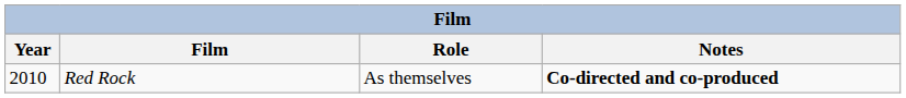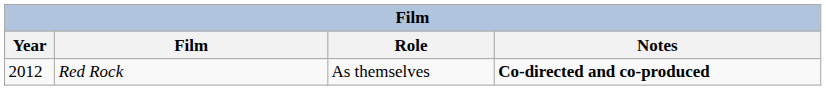Red Rock | Year: 2010 -> 2012
